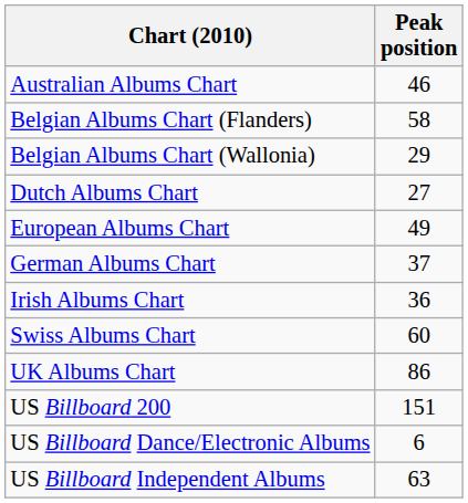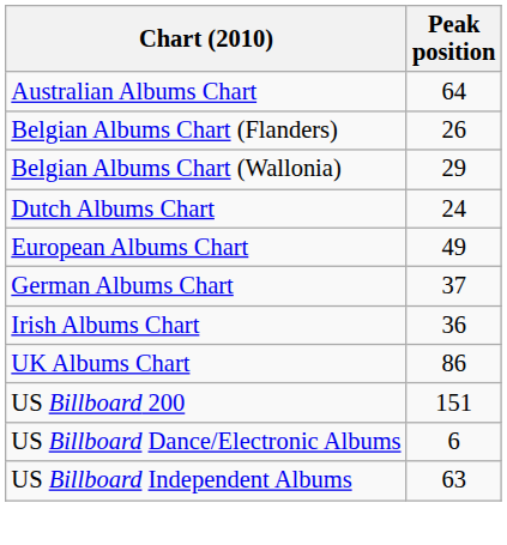Australian Albums Chart | Peak position: 46 -> 64
Belgian Albums Chart (Flanders) | Peak position: 58 -> 26
Dutch Albums Chart | Peak position: 27 -> 24
- row: Swiss Albums Chart | 60
